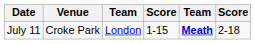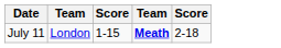- column: Venue | Croke Park
